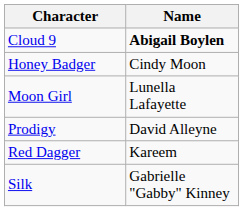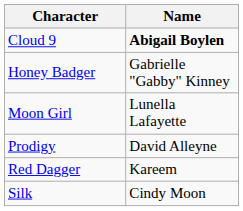Honey Badger | Name: Cindy Moon -> Gabrielle "Gabby" Kinney
Silk | Name: Gabrielle "Gabby" Kinney -> Cindy Moon
